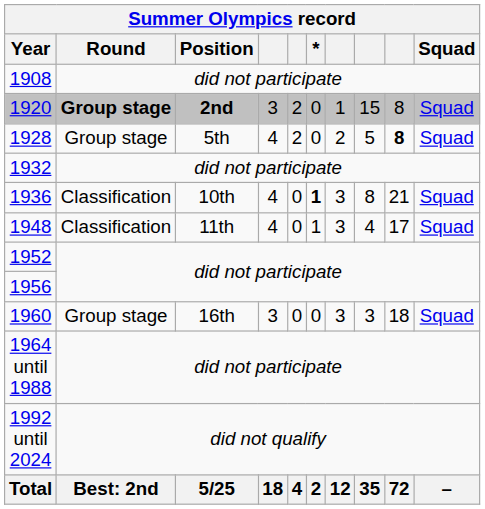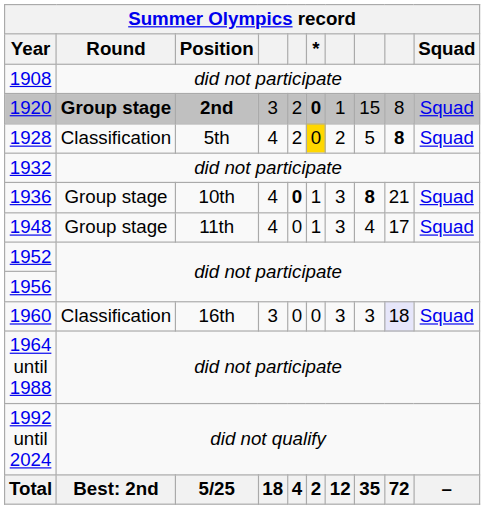1920 | *: normal -> bold
1928 | Round: Group stage -> Classification
1928 | *: no background -> gold background
1936 | Round: Classification -> Group stage
1936 | column 5: normal -> bold
1936 | *: bold -> normal
1936 | column 8: normal -> bold
1948 | Round: Classification -> Group stage
1960 | Round: Group stage -> Classification
1960 | column 9: no background -> lavender background
